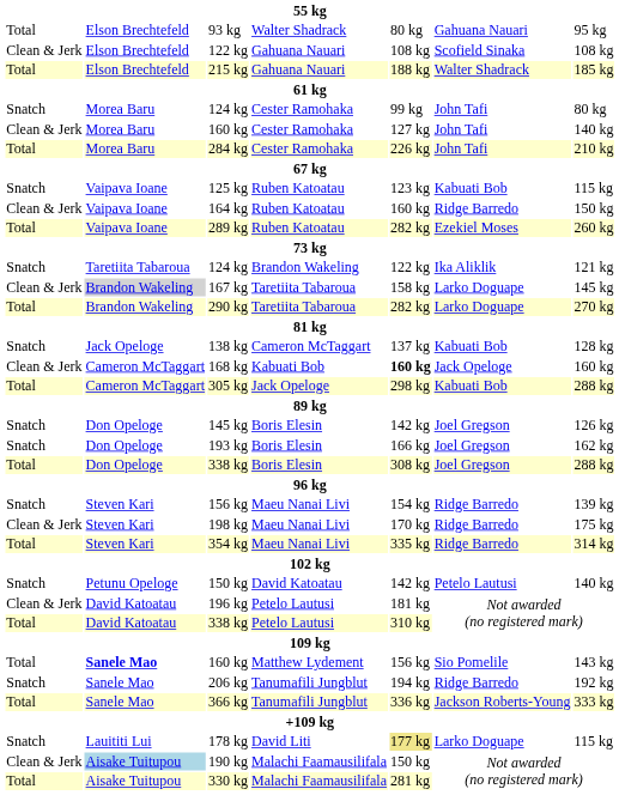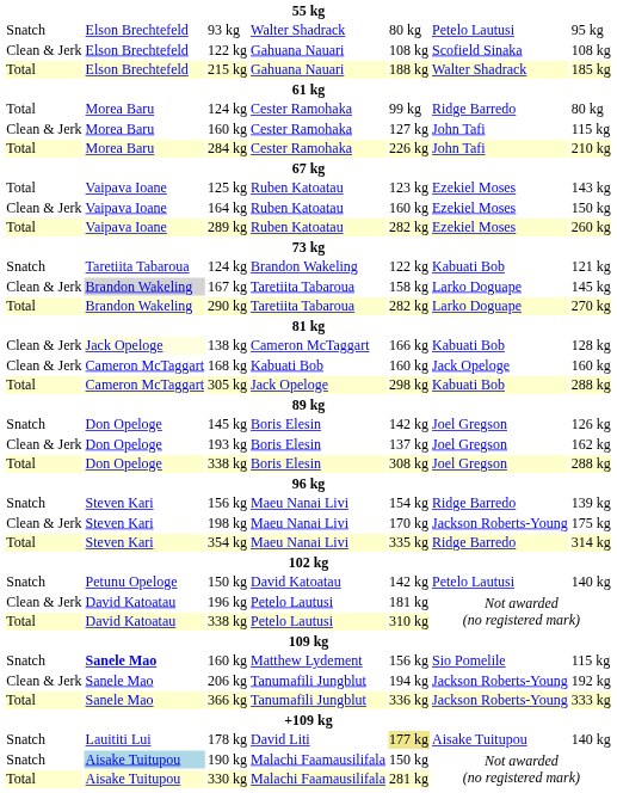93 kg | column 1: Total -> Snatch
93 kg | column 6: Gahuana Nauari -> Petelo Lautusi
124 kg / Cester Ramohaka | column 1: Snatch -> Total
124 kg / Cester Ramohaka | column 6: John Tafi -> Ridge Barredo
160 kg / Cester Ramohaka | column 7: 140 kg -> 115 kg
125 kg | column 1: Snatch -> Total
125 kg | column 6: Kabuati Bob -> Ezekiel Moses
125 kg | column 7: 115 kg -> 143 kg
164 kg | column 6: Ridge Barredo -> Ezekiel Moses
124 kg / Brandon Wakeling | column 6: Ika Aliklik -> Kabuati Bob
138 kg | column 1: Snatch -> Clean & Jerk
138 kg | column 2: no background -> lightyellow background
138 kg | column 5: 137 kg -> 166 kg
168 kg | column 5: bold -> normal
193 kg | column 1: Snatch -> Clean & Jerk
193 kg | column 5: 166 kg -> 137 kg
198 kg | column 6: Ridge Barredo -> Jackson Roberts-Young
160 kg / Matthew Lydement | column 1: Total -> Snatch
160 kg / Matthew Lydement | column 7: 143 kg -> 115 kg
206 kg | column 1: Snatch -> Clean & Jerk
206 kg | column 6: Ridge Barredo -> Jackson Roberts-Young
178 kg | column 6: Larko Doguape -> Aisake Tuitupou
178 kg | column 7: 115 kg -> 140 kg
190 kg | column 1: Clean & Jerk -> Snatch
